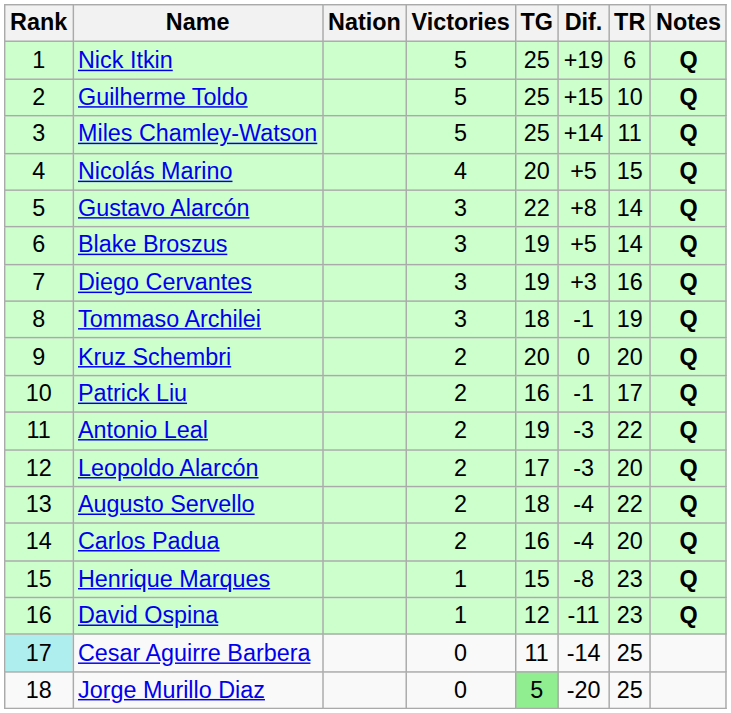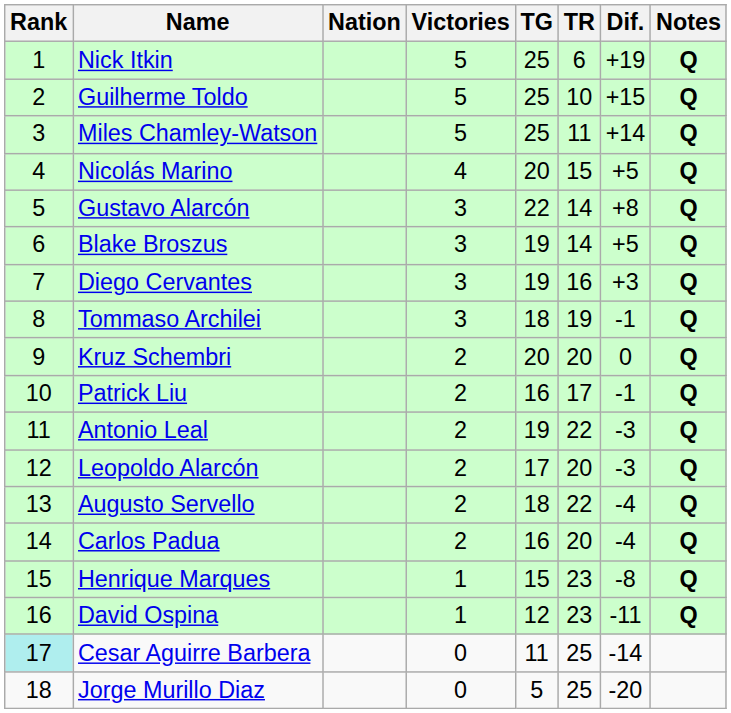columns swapped: TR <-> Dif.
Jorge Murillo Diaz | TG: lightgreen background -> no background
